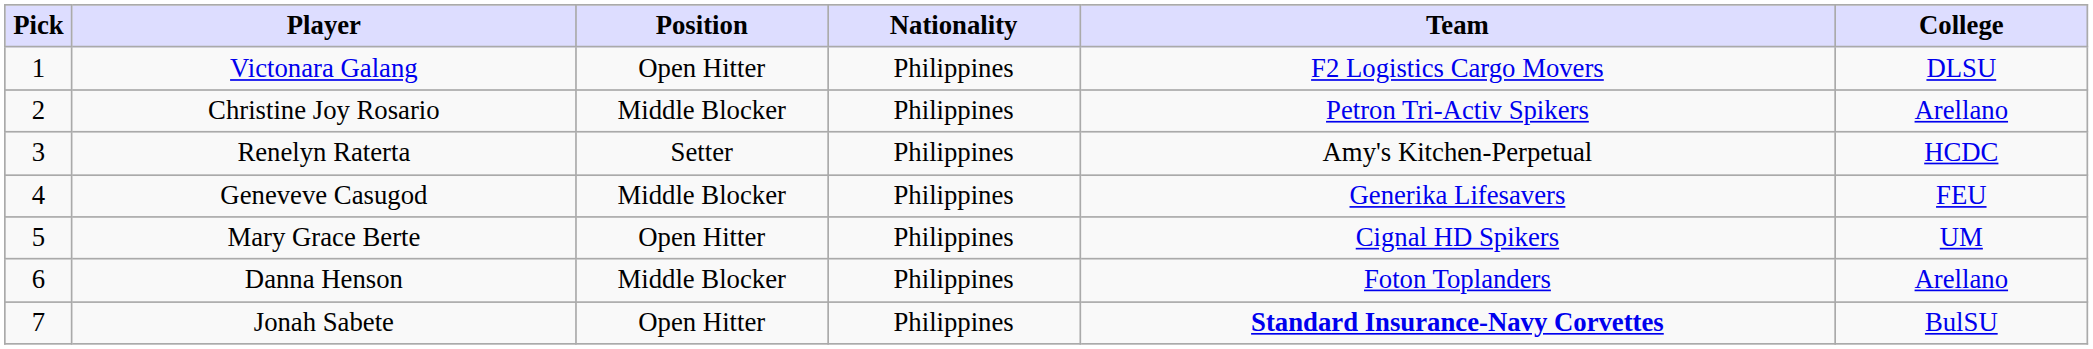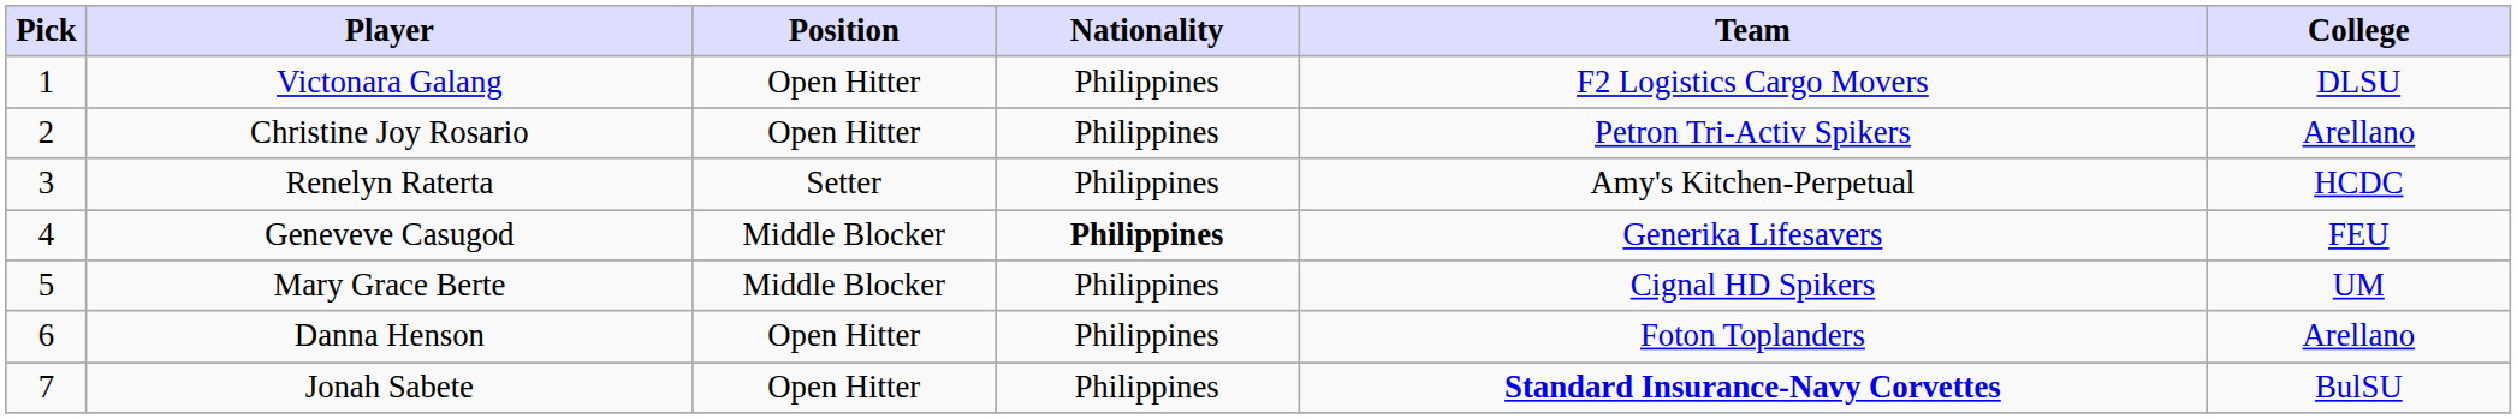Christine Joy Rosario | Position: Middle Blocker -> Open Hitter
Geneveve Casugod | Nationality: normal -> bold
Mary Grace Berte | Position: Open Hitter -> Middle Blocker
Danna Henson | Position: Middle Blocker -> Open Hitter
